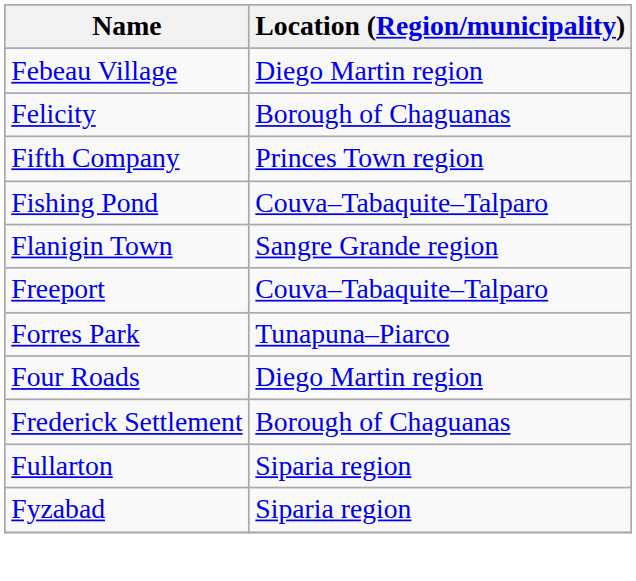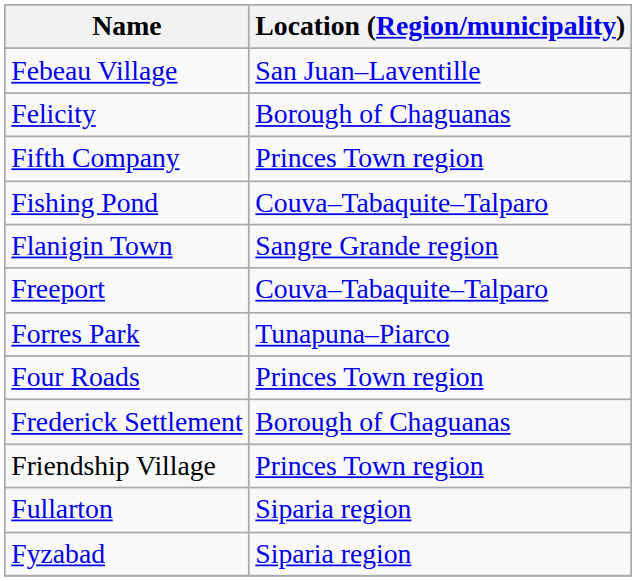Febeau Village | Location (Region/municipality): Diego Martin region -> San Juan–Laventille
Four Roads | Location (Region/municipality): Diego Martin region -> Princes Town region
+ row: Friendship Village | Princes Town region
